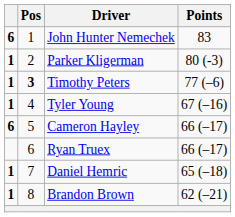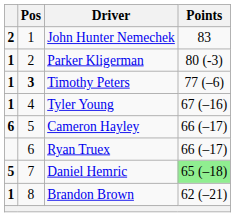John Hunter Nemechek | column 1: 6 -> 2
Daniel Hemric | column 1: 1 -> 5
Daniel Hemric | Points: no background -> lightgreen background
